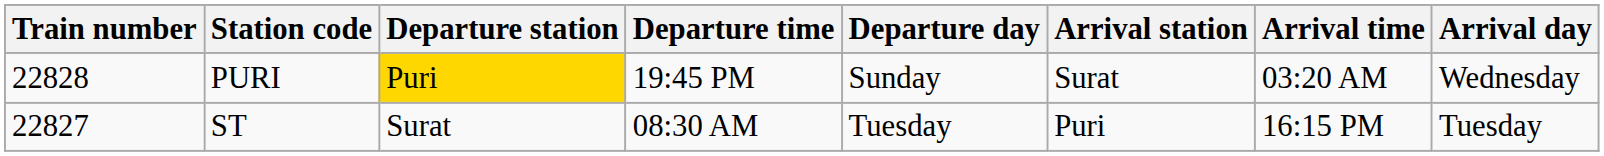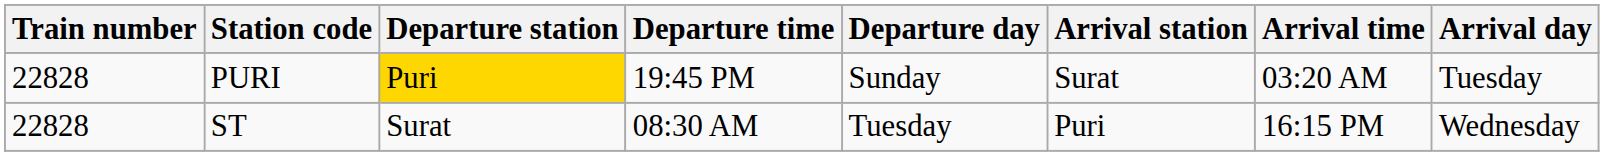PURI | Arrival day: Wednesday -> Tuesday
ST | Train number: 22827 -> 22828
ST | Arrival day: Tuesday -> Wednesday
